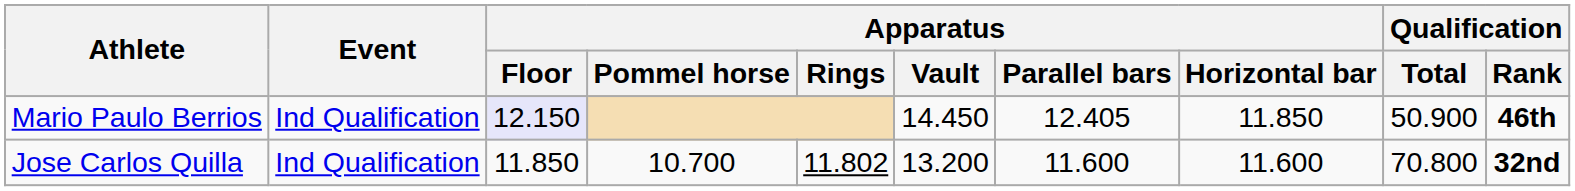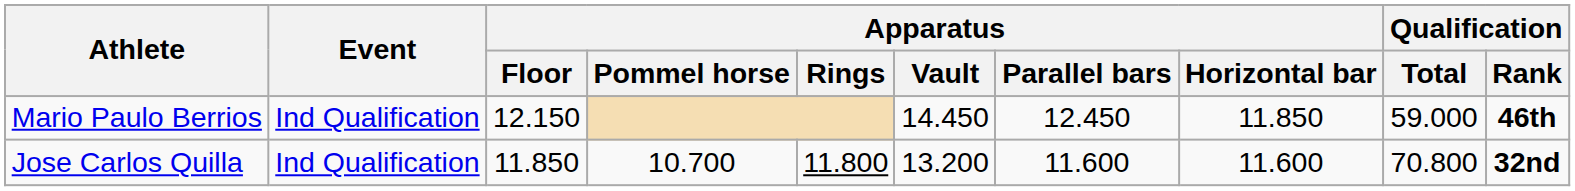Mario Paulo Berrios | Apparatus / Floor: lavender background -> no background
Mario Paulo Berrios | Apparatus / Parallel bars: 12.405 -> 12.450
Mario Paulo Berrios | Qualification / Total: 50.900 -> 59.000
Jose Carlos Quilla | Apparatus / Rings: 11.802 -> 11.800
